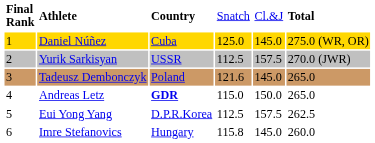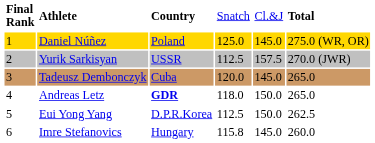Daniel Núñez | column 3: Cuba -> Poland
Tadeusz Dembonczyk | column 3: Poland -> Cuba
Tadeusz Dembonczyk | column 4: 121.6 -> 120.0
Andreas Letz | column 4: 115.0 -> 118.0
Eui Yong Yang | column 5: 157.5 -> 150.0
